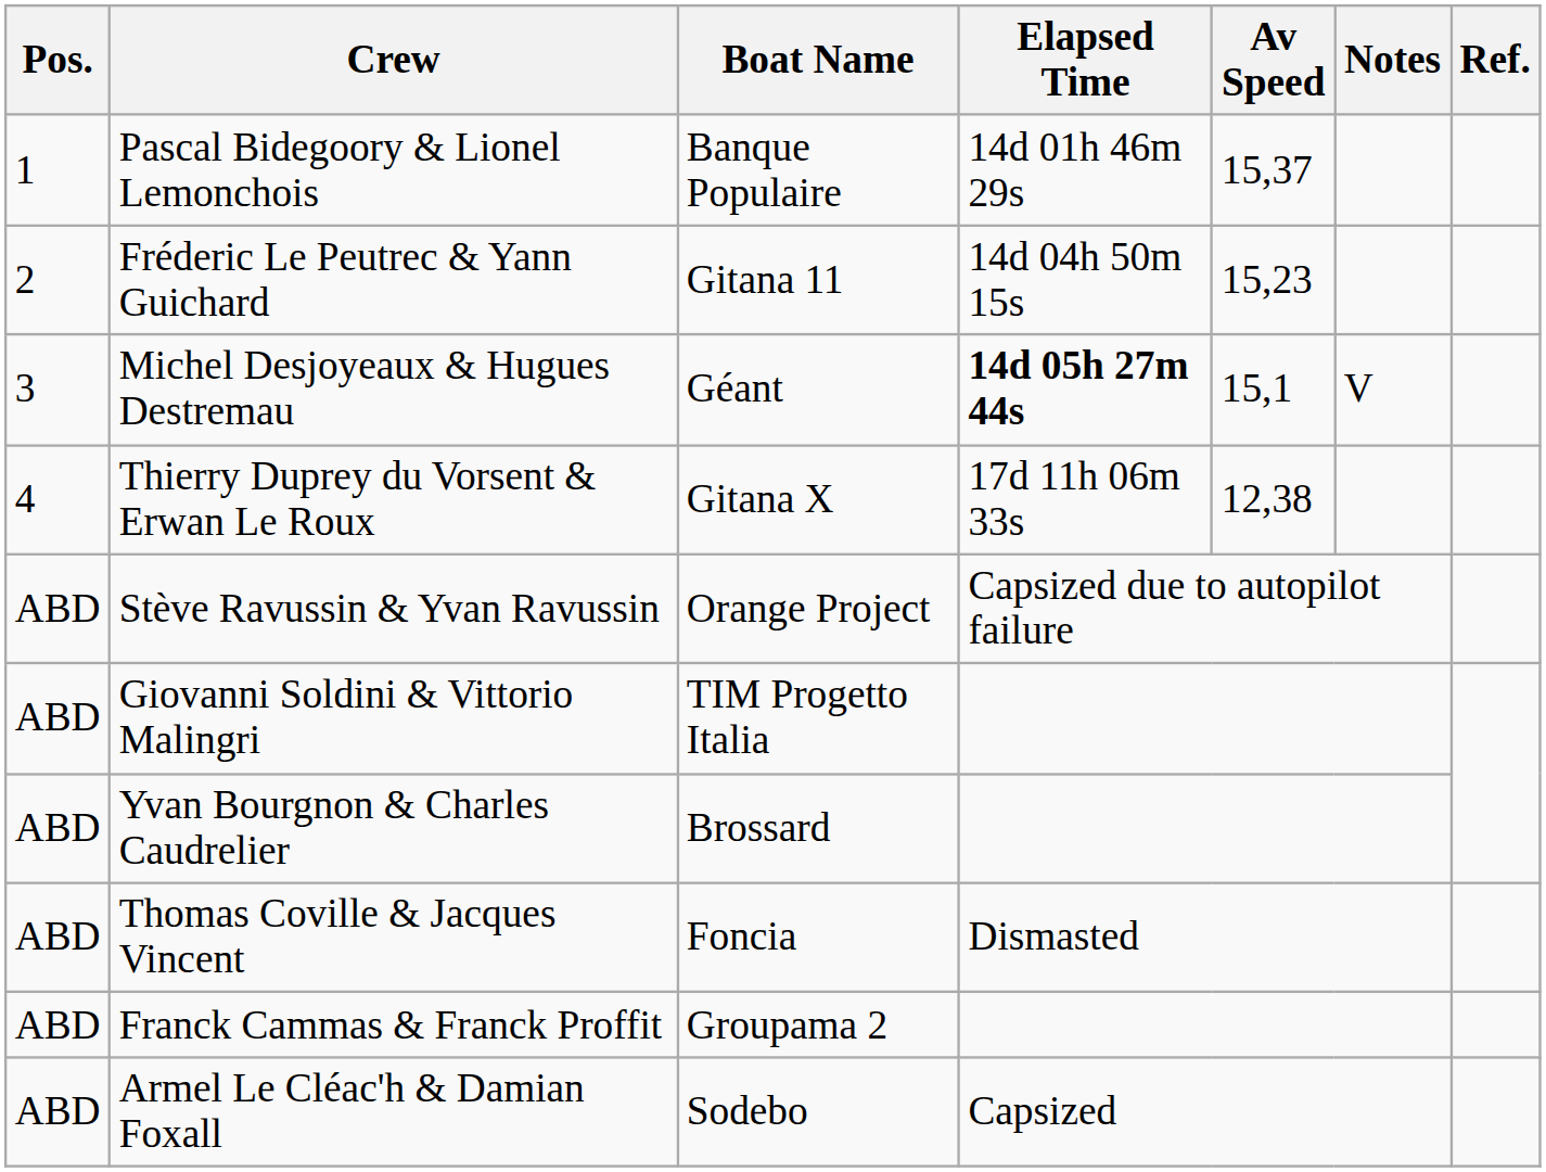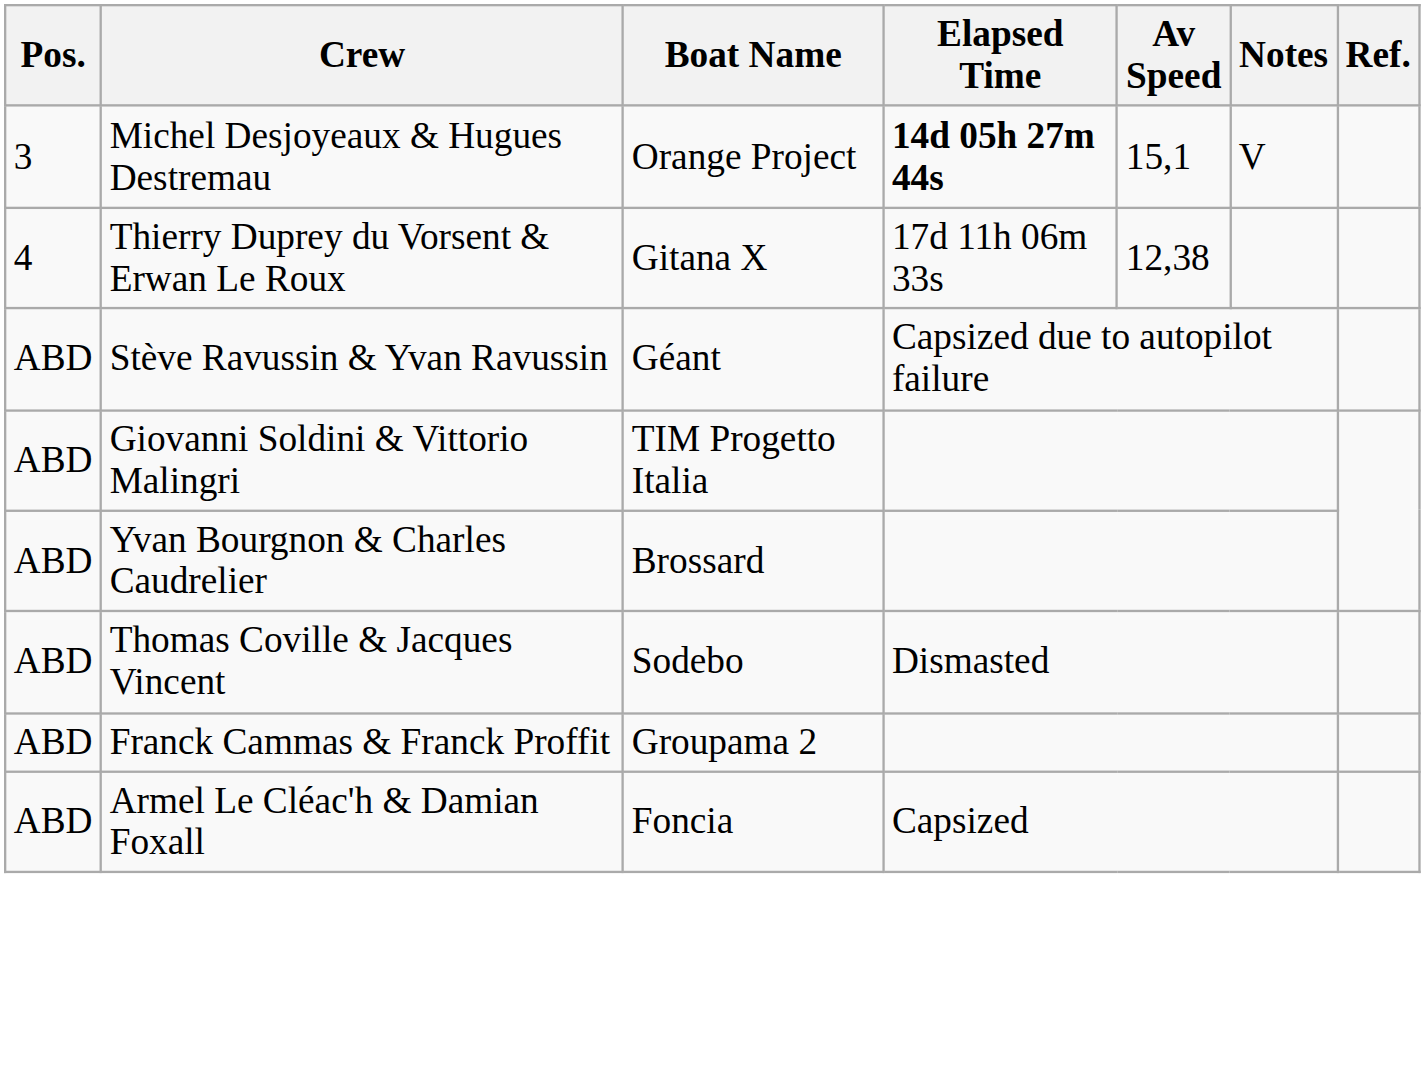- row: 1 | Pascal Bidegoory & Lionel Lemonchois | Banque Populaire | 14d 01h 46m 29s | 15,37
- row: 2 | Fréderic Le Peutrec & Yann Guichard | Gitana 11 | 14d 04h 50m 15s | 15,23
Michel Desjoyeaux & Hugues Destremau | Boat Name: Géant -> Orange Project
Stève Ravussin & Yvan Ravussin | Boat Name: Orange Project -> Géant
Thomas Coville & Jacques Vincent | Boat Name: Foncia -> Sodebo
Armel Le Cléac'h & Damian Foxall | Boat Name: Sodebo -> Foncia
